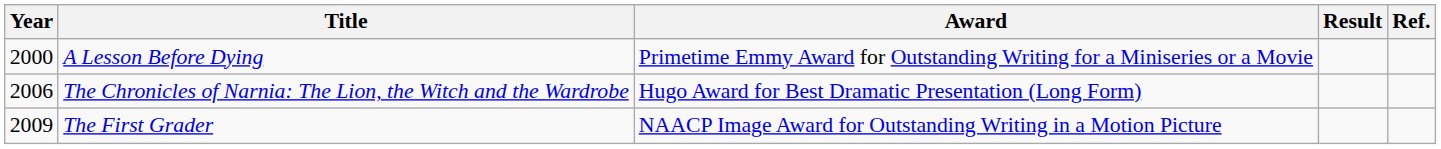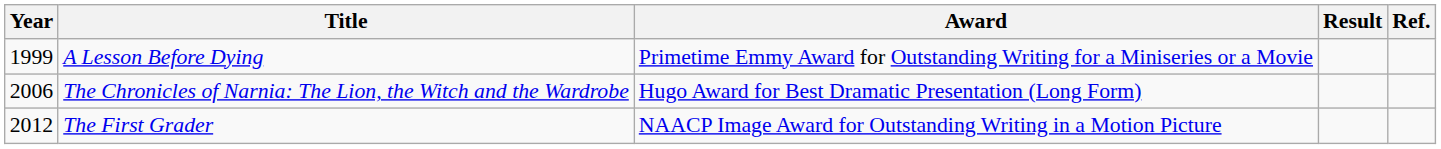A Lesson Before Dying | Year: 2000 -> 1999
The First Grader | Year: 2009 -> 2012
